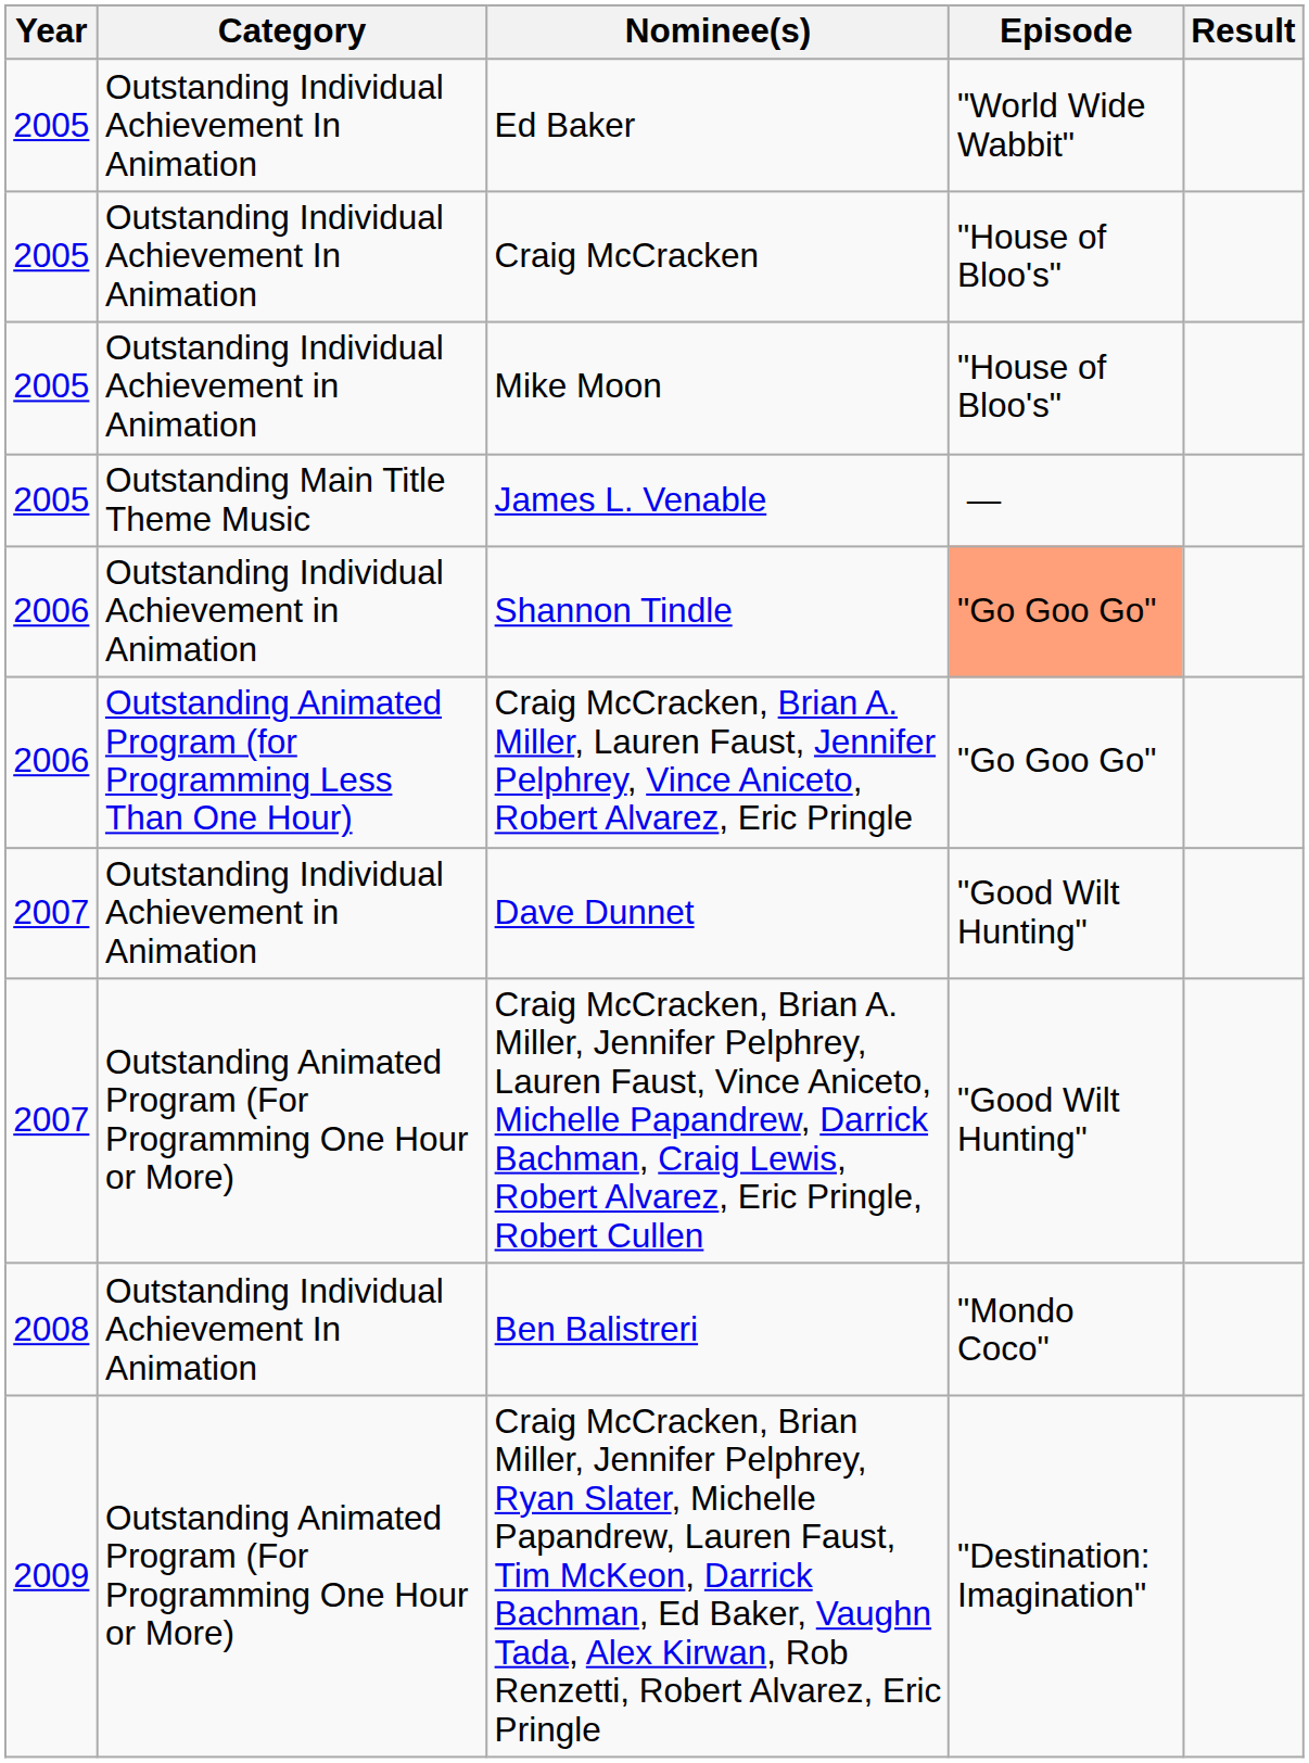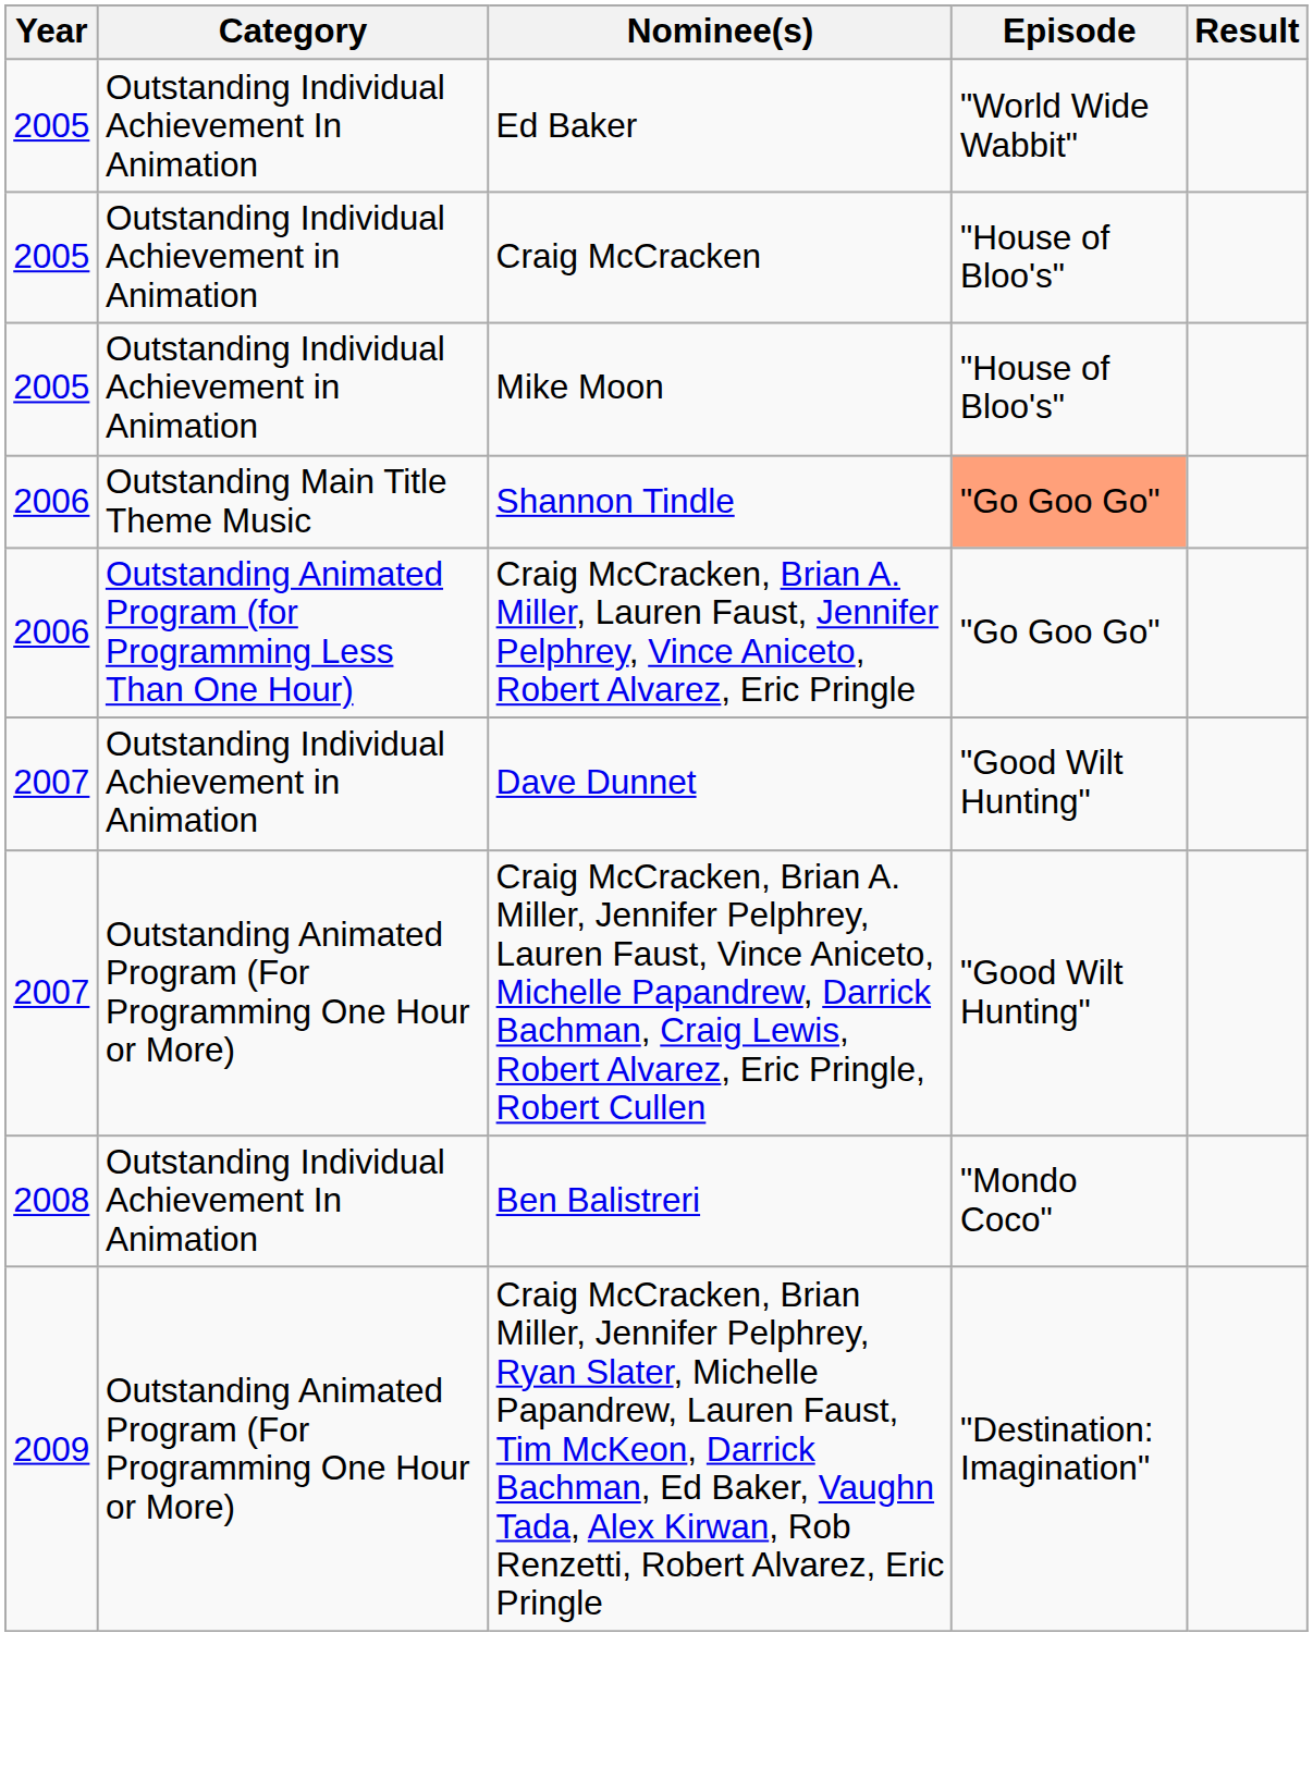Craig McCracken | Category: Outstanding Individual Achievement In Animation -> Outstanding Individual Achievement in Animation
- row: 2005 | Outstanding Main Title Theme Music | James L. Venable | —
Shannon Tindle | Category: Outstanding Individual Achievement in Animation -> Outstanding Main Title Theme Music
